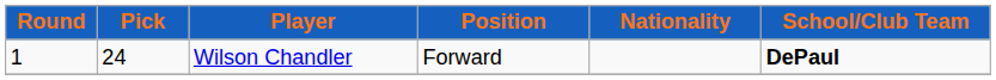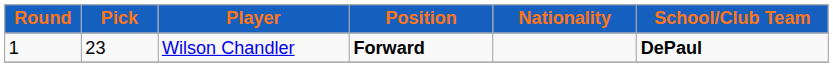Wilson Chandler | Pick: 24 -> 23
Wilson Chandler | Position: normal -> bold
